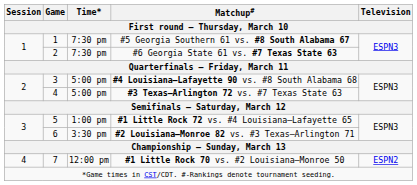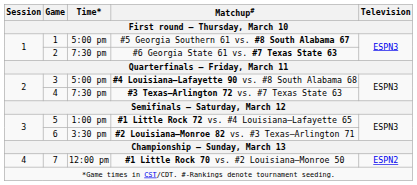#5 Georgia Southern 61 vs. #8 South Alabama 67 | Time* / First round – Thursday, March 10: 7:30 pm -> 5:00 pm
#3 Texas–Arlington 72 vs. #7 Texas State 63 | Time* / First round – Thursday, March 10: 5:00 pm -> 7:30 pm
